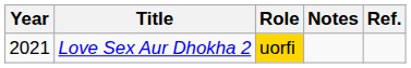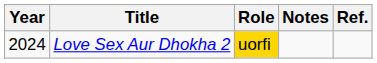Love Sex Aur Dhokha 2 | Year: 2021 -> 2024
